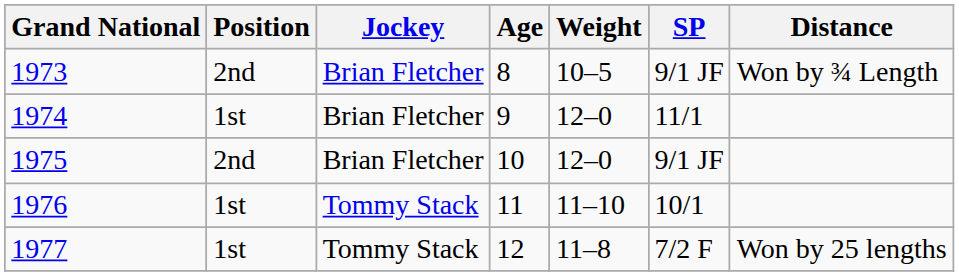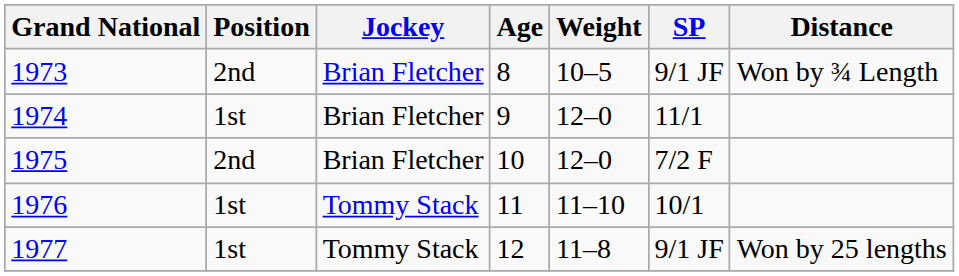1975 | SP: 9/1 JF -> 7/2 F
1977 | SP: 7/2 F -> 9/1 JF
